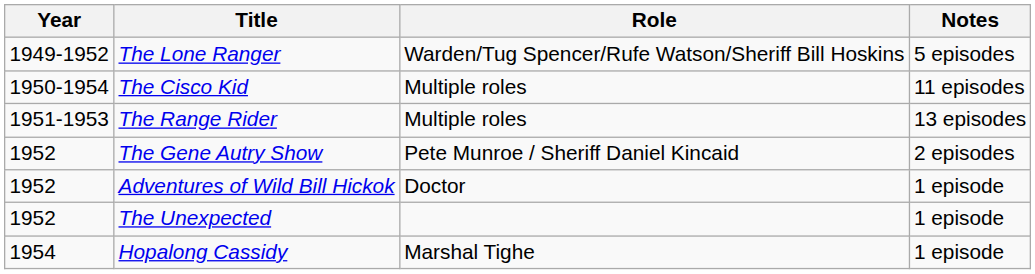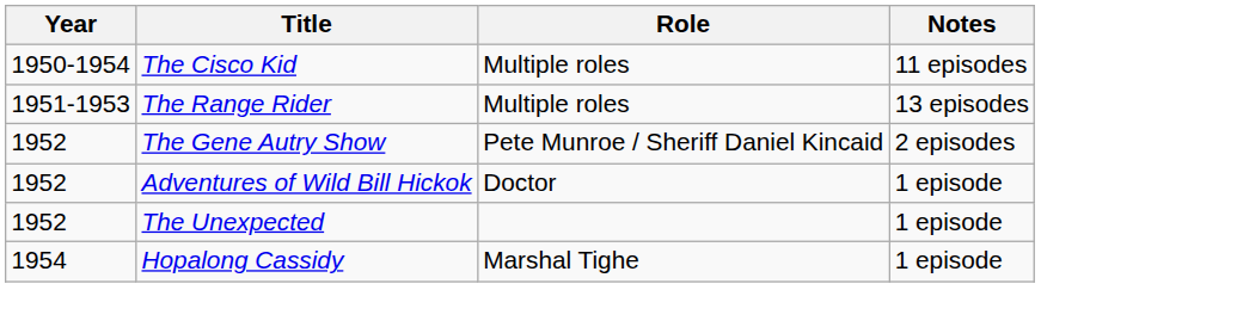- row: 1949-1952 | The Lone Ranger | Warden/Tug Spencer/Rufe Watson/Sheriff Bill Hoskins | 5 episodes
